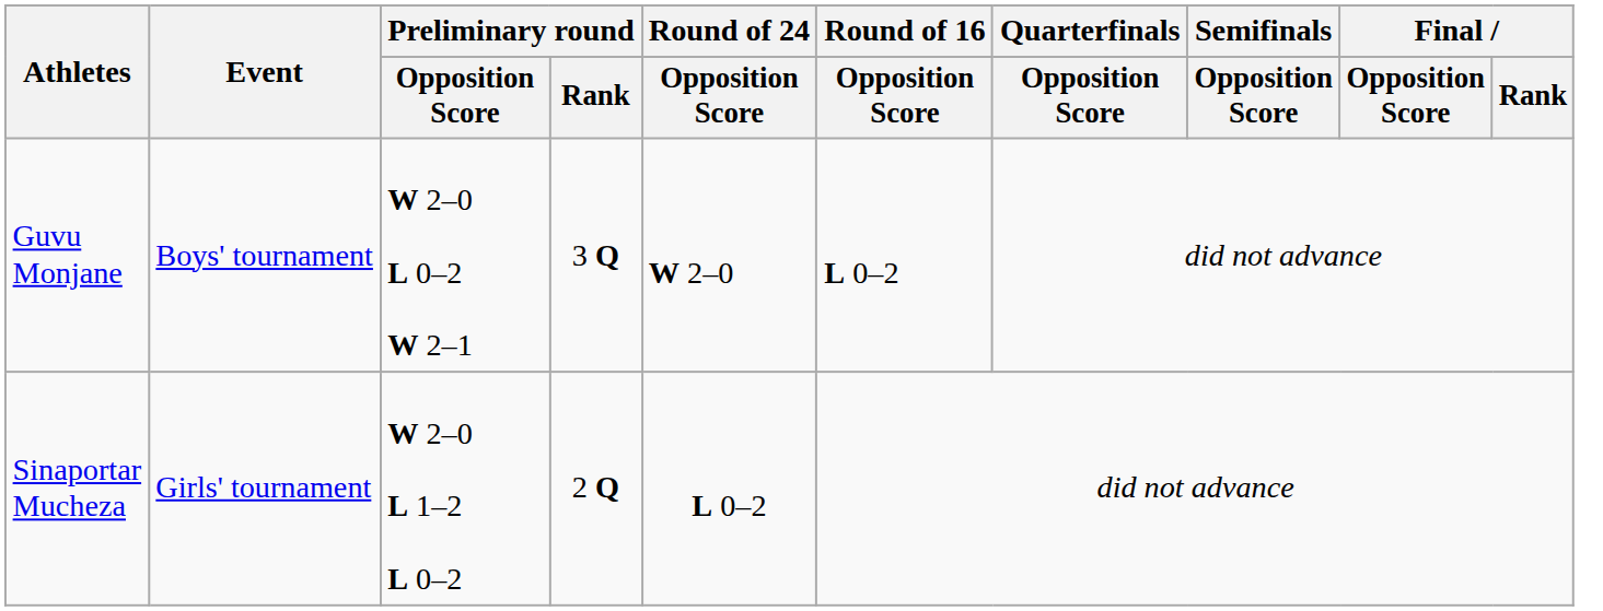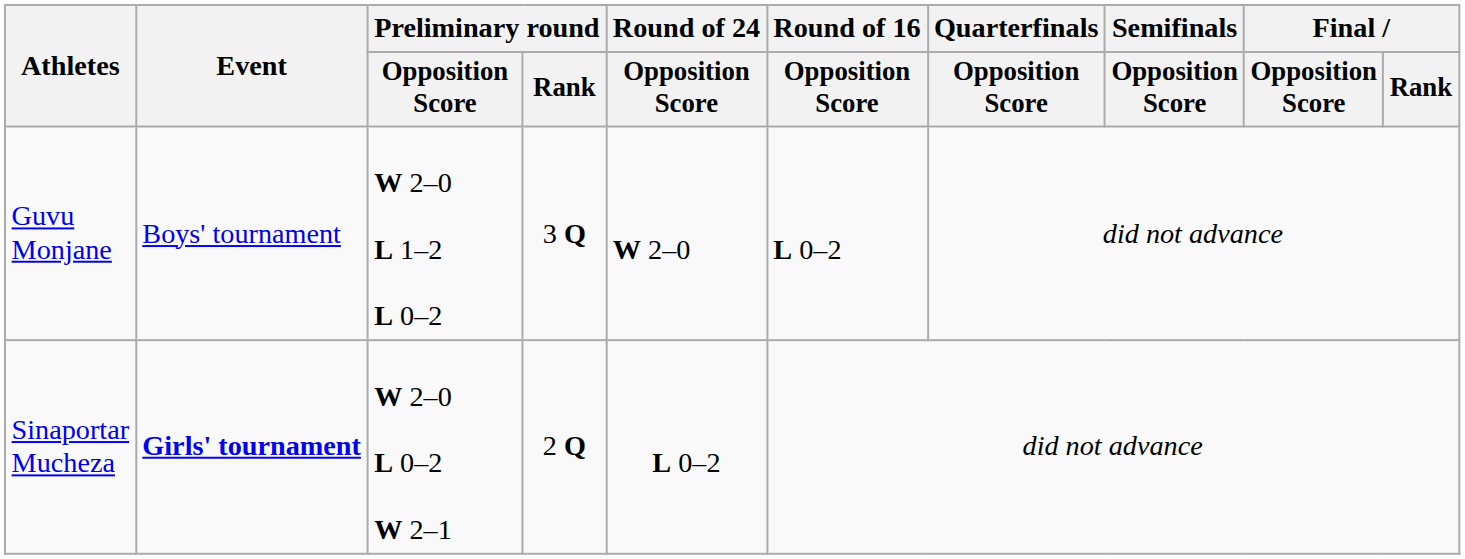Guvu Monjane | Preliminary round / Opposition Score: W 2–0 L 0–2 W 2–1 -> W 2–0 L 1–2 L 0–2
Sinaportar Mucheza | Event: normal -> bold
Sinaportar Mucheza | Preliminary round / Opposition Score: W 2–0 L 1–2 L 0–2 -> W 2–0 L 0–2 W 2–1
